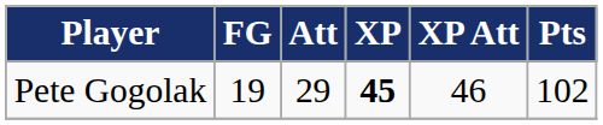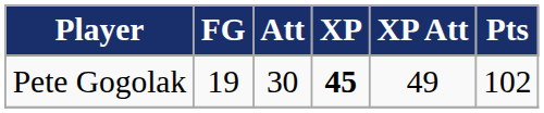Pete Gogolak | Att: 29 -> 30
Pete Gogolak | XP Att: 46 -> 49
